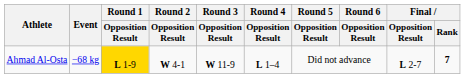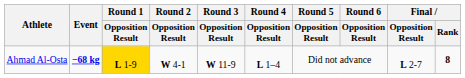Ahmad Al-Osta | Event: normal -> bold
Ahmad Al-Osta | Final / Rank: 7 -> 8
